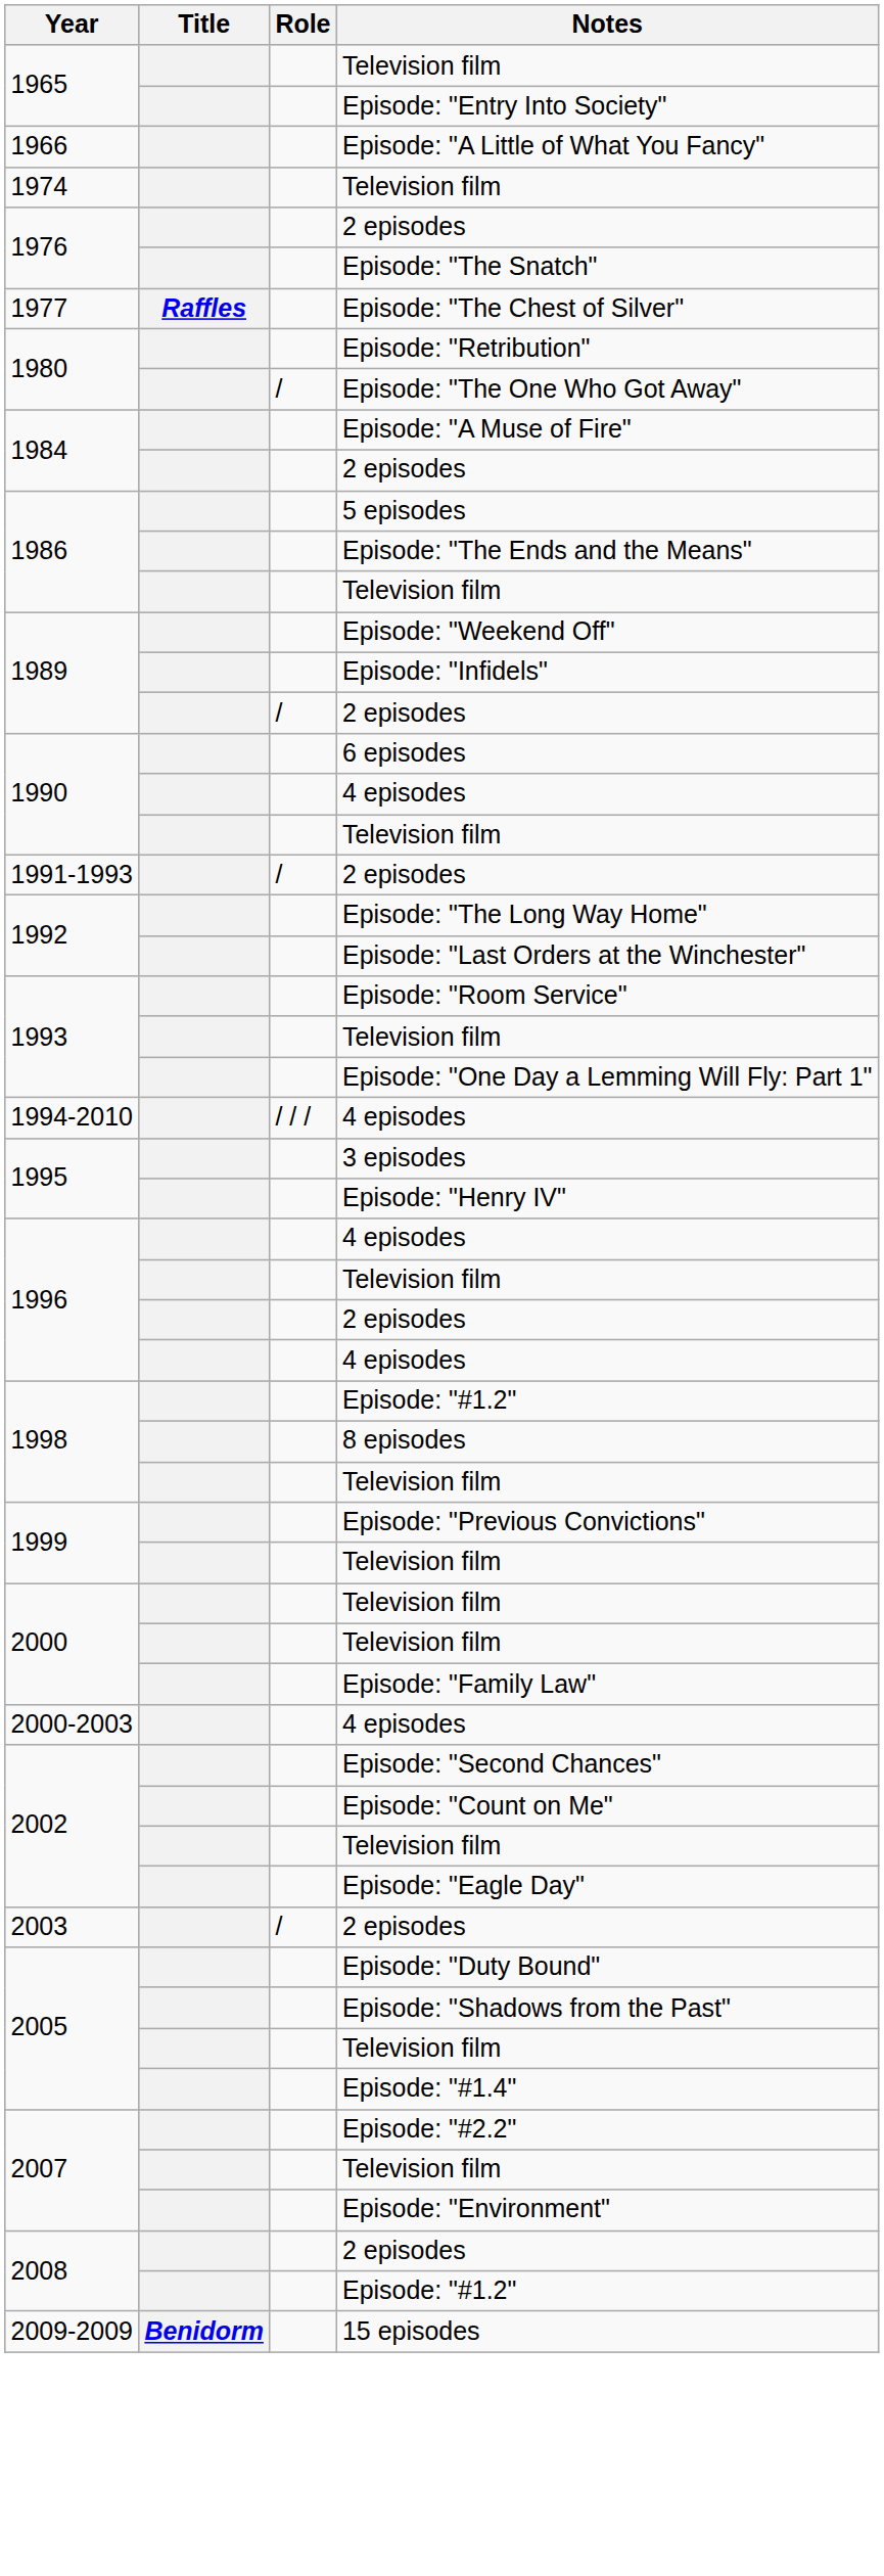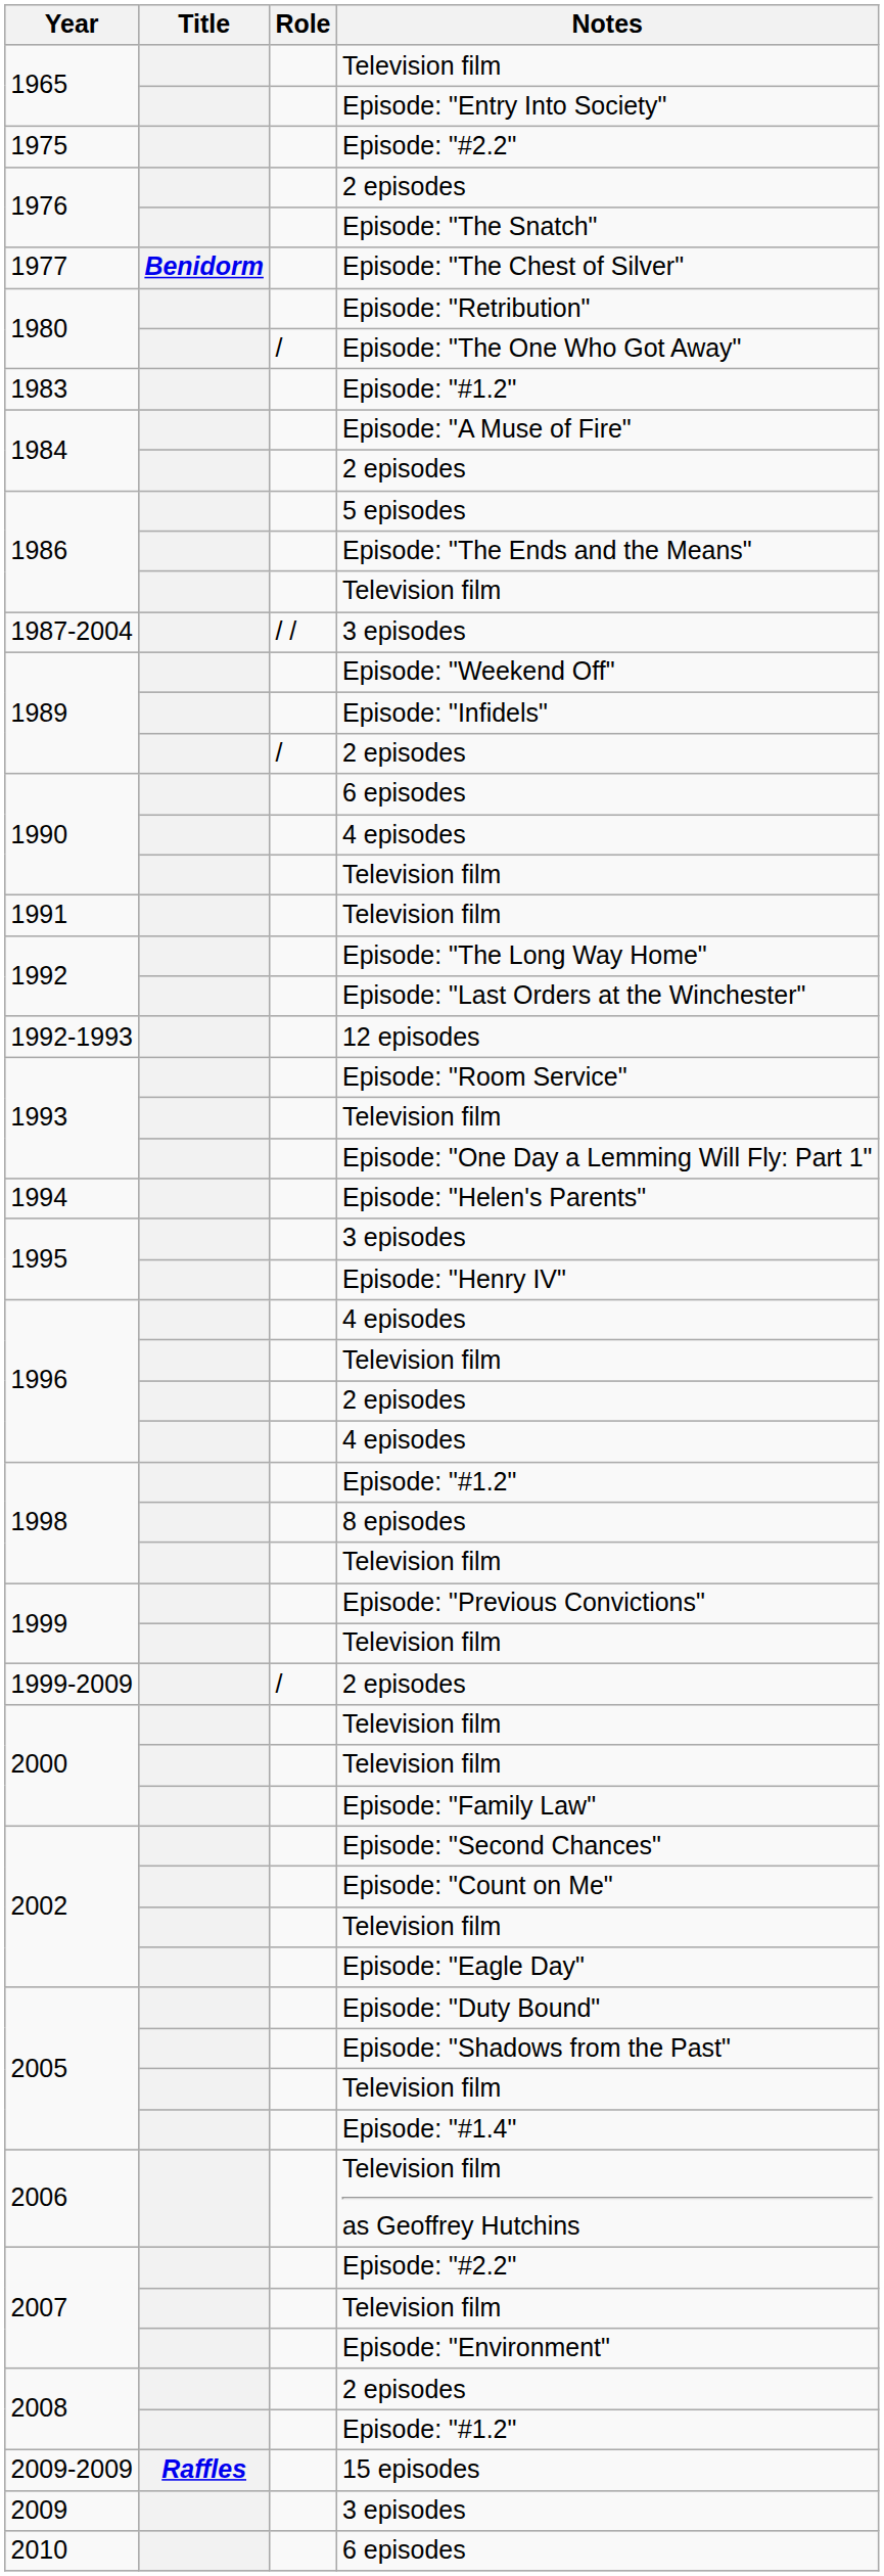- row: 1966 | Episode: "A Little of What You Fancy"
- row: 1974 | Television film
+ row: 1975 | Episode: "#2.2"
Episode: "The Chest of Silver" | Title: Raffles -> Benidorm
+ row: 1983 | Episode: "#1.2"
+ row: 1987-2004 | / / | 3 episodes
+ row: 1991 | Television film
- row: 1991-1993 | / | 2 episodes
+ row: 1992-1993 | 12 episodes
+ row: 1994 | Episode: "Helen's Parents"
- row: 1994-2010 | / / / | 4 episodes
+ row: 1999-2009 | / | 2 episodes
- row: 2000-2003 | 4 episodes
- row: 2003 | / | 2 episodes
+ row: 2006 | Television film as Geoffrey Hutchins
15 episodes | Title: Benidorm -> Raffles
+ row: 2009 | 3 episodes
+ row: 2010 | 6 episodes
